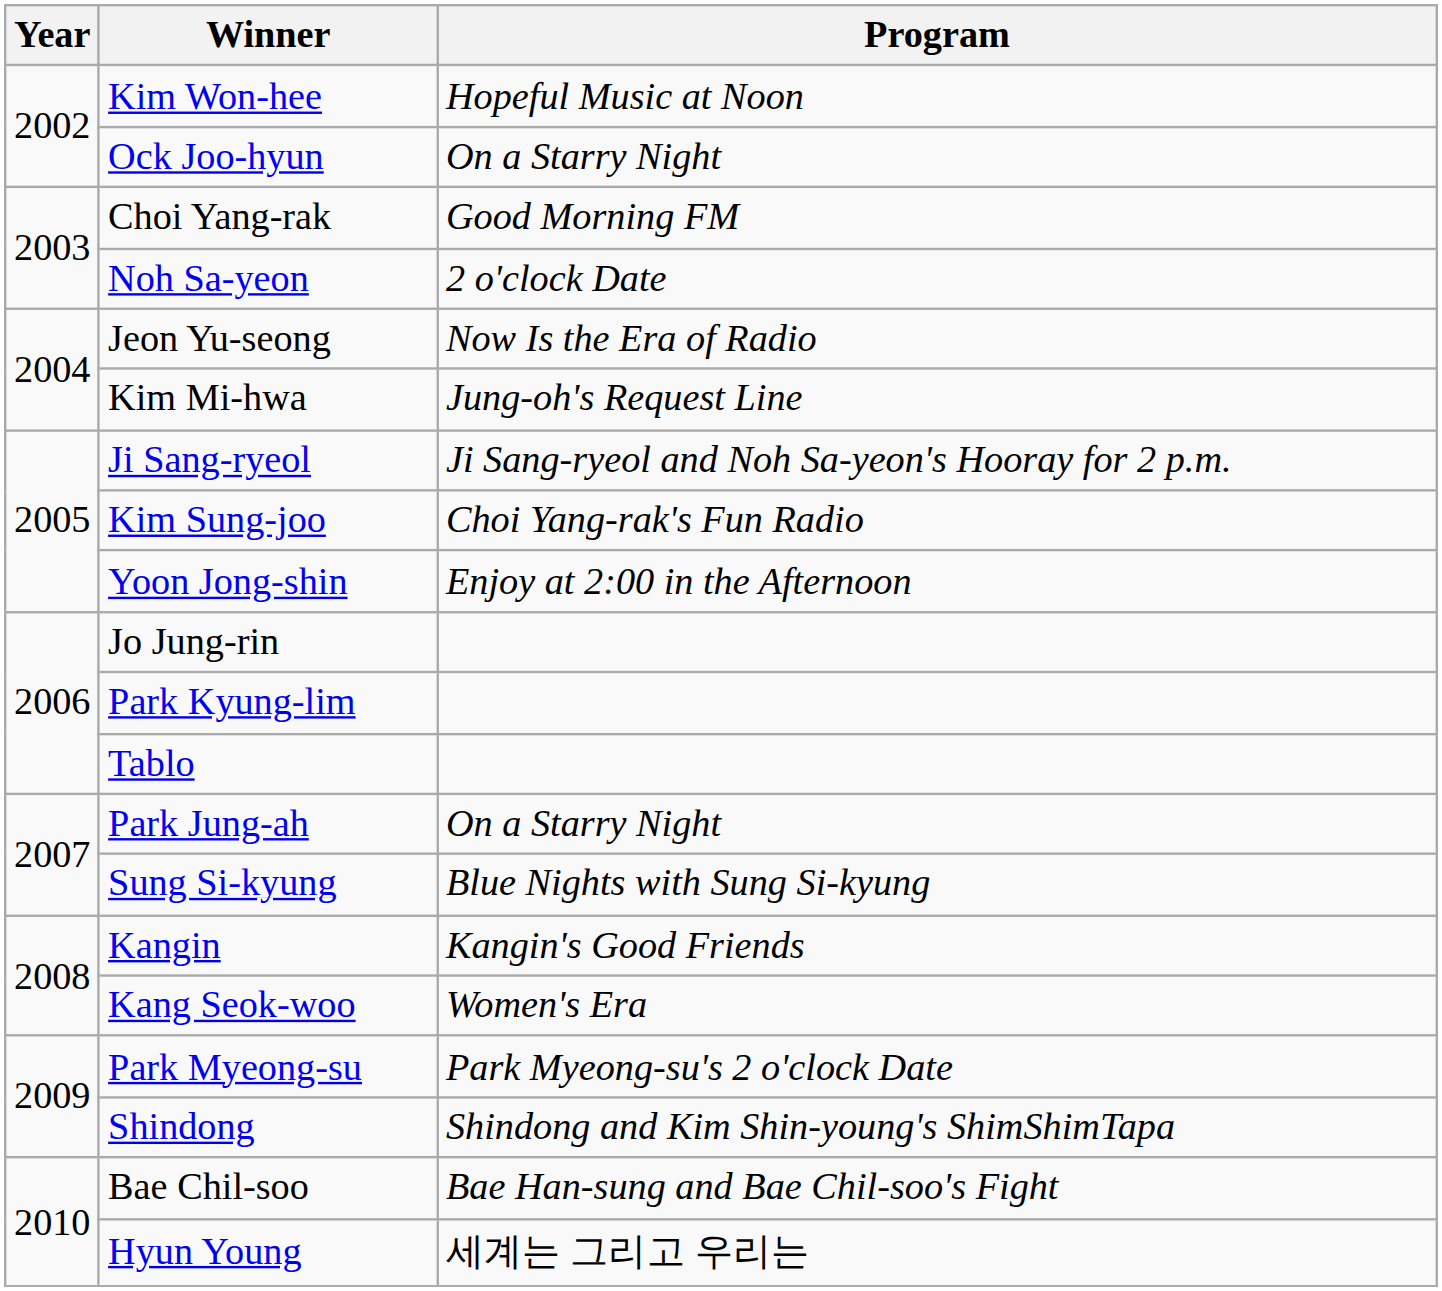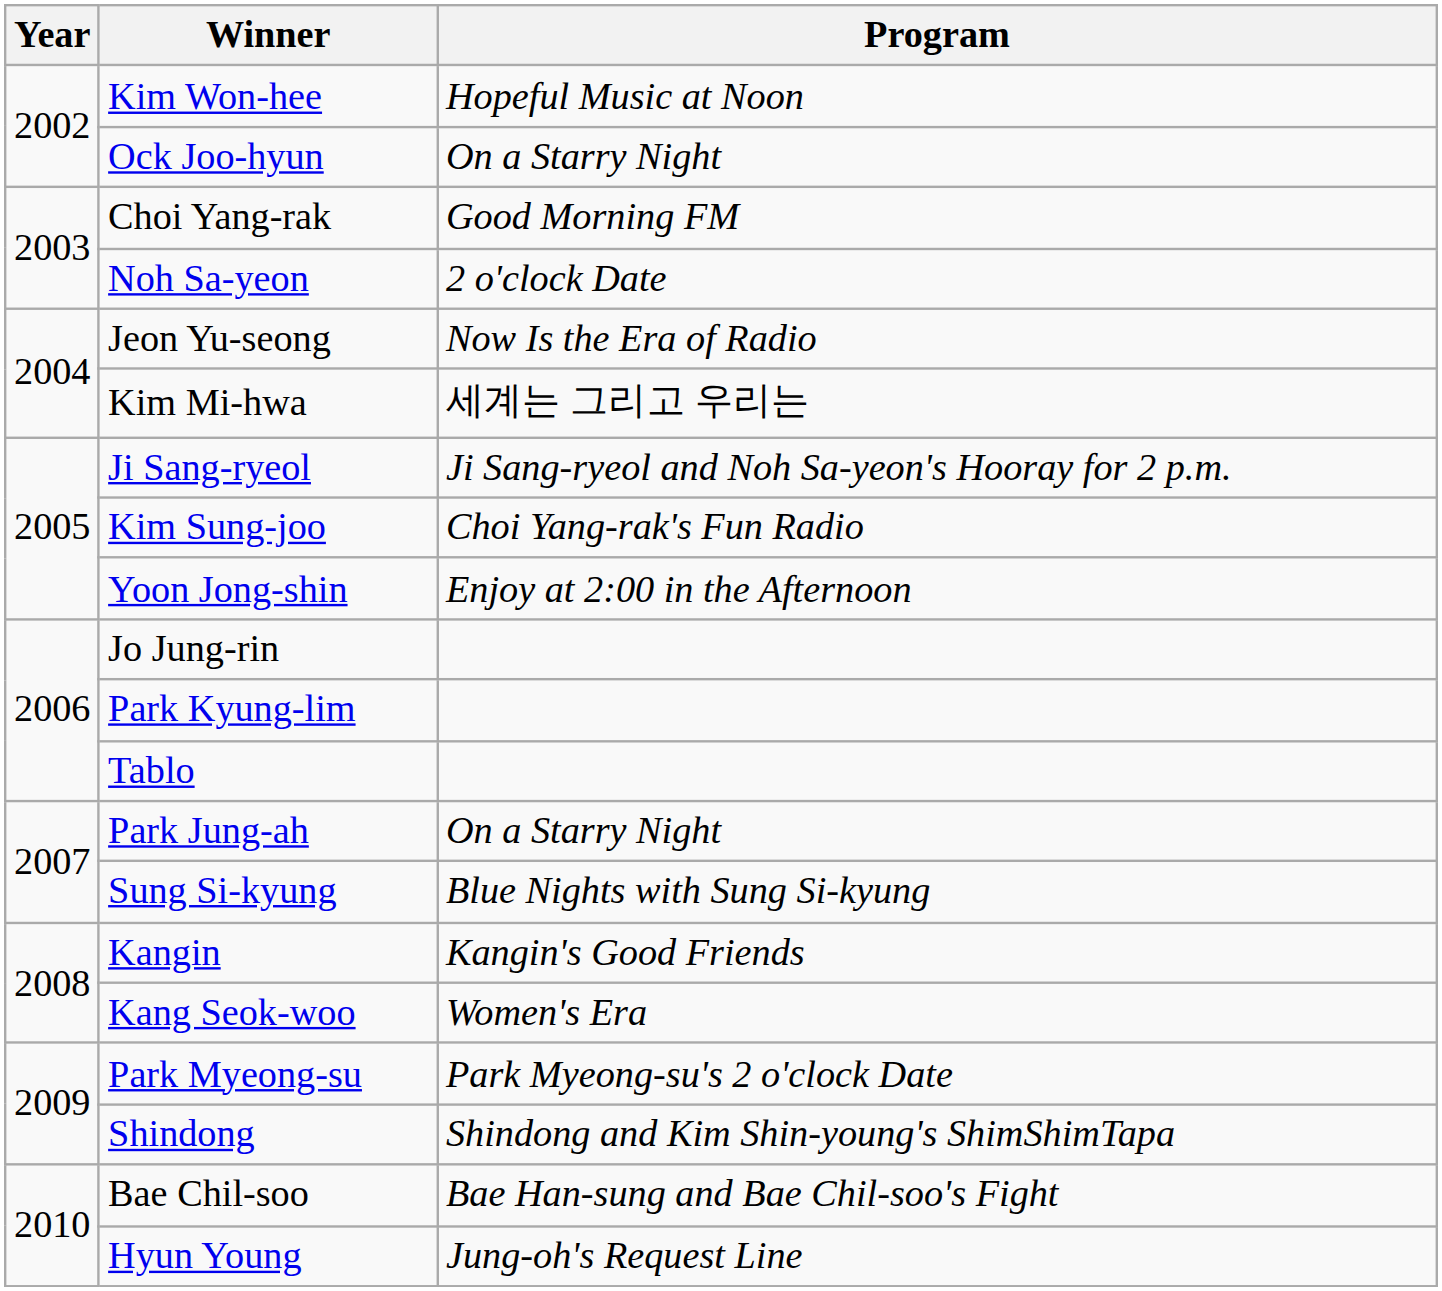Kim Mi-hwa | Program: Jung-oh's Request Line -> 세계는 그리고 우리는
Hyun Young | Program: 세계는 그리고 우리는 -> Jung-oh's Request Line
